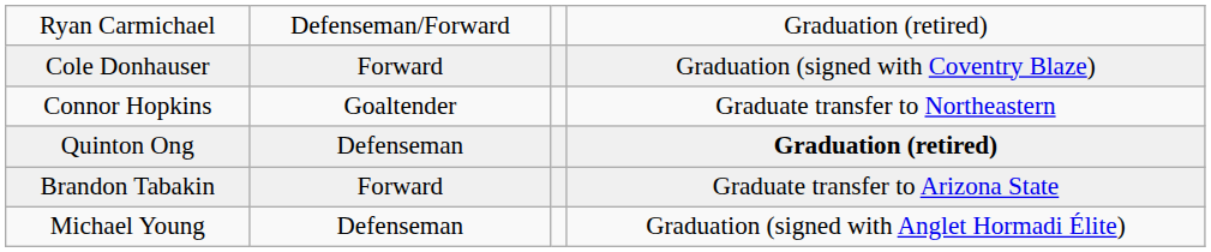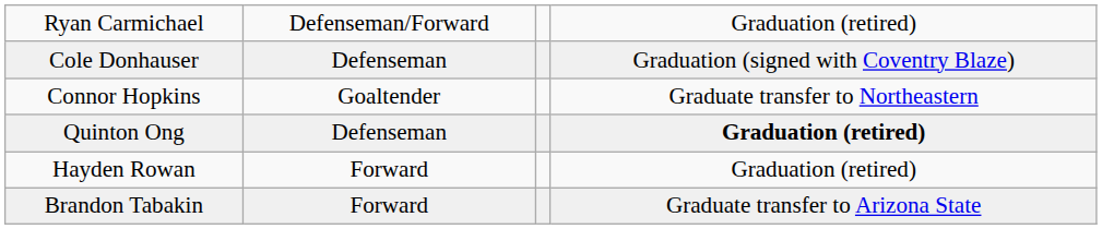Cole Donhauser | column 2: Forward -> Defenseman
+ row: Hayden Rowan | Forward | Graduation (retired)
- row: Michael Young | Defenseman | Graduation (signed with Anglet Hormadi Élite)
